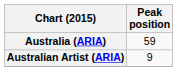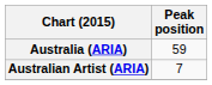Australian Artist (ARIA) | Peak position: 9 -> 7
